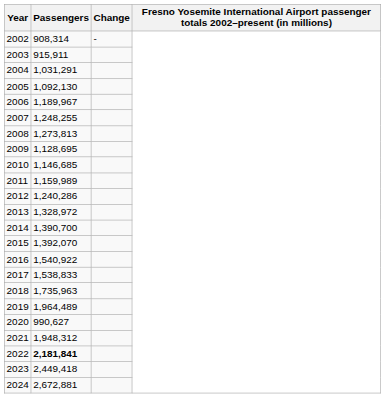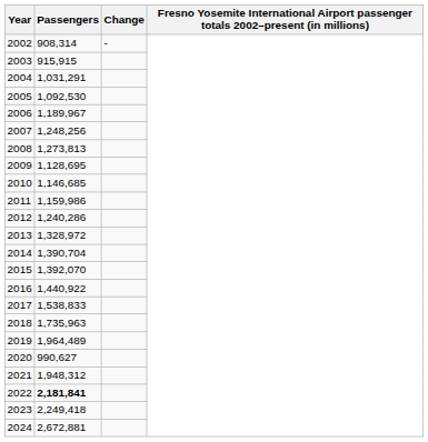2003 | Passengers: 915,911 -> 915,915
2005 | Passengers: 1,092,130 -> 1,092,530
2007 | Passengers: 1,248,255 -> 1,248,256
2011 | Passengers: 1,159,989 -> 1,159,986
2014 | Passengers: 1,390,700 -> 1,390,704
2016 | Passengers: 1,540,922 -> 1,440,922
2023 | Passengers: 2,449,418 -> 2,249,418
